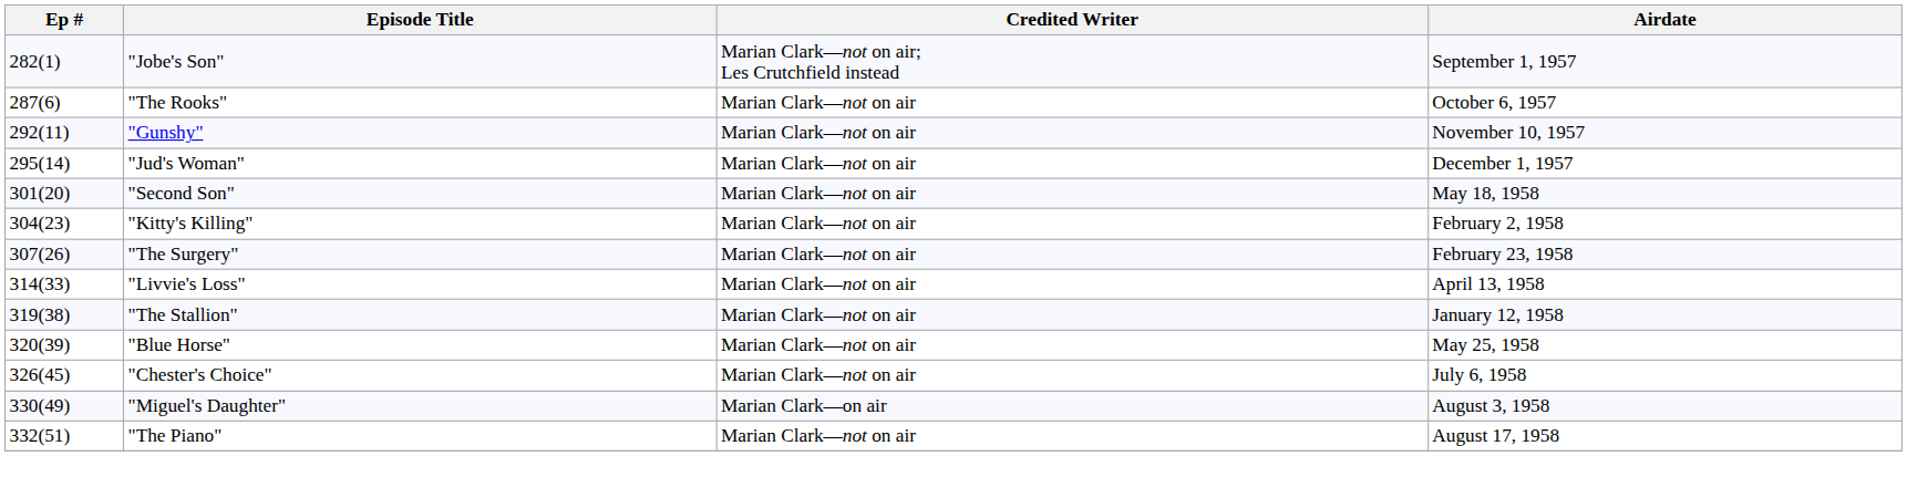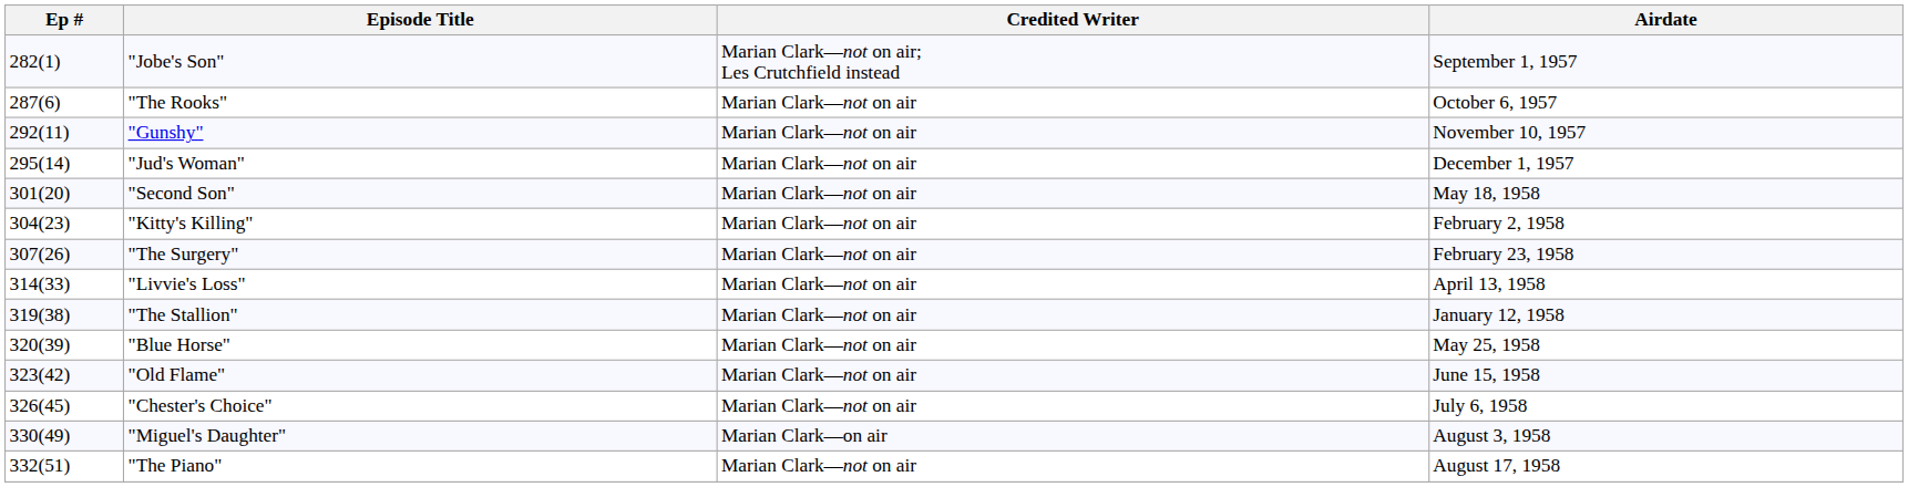+ row: 323(42) | "Old Flame" | Marian Clark—not on air | June 15, 1958
